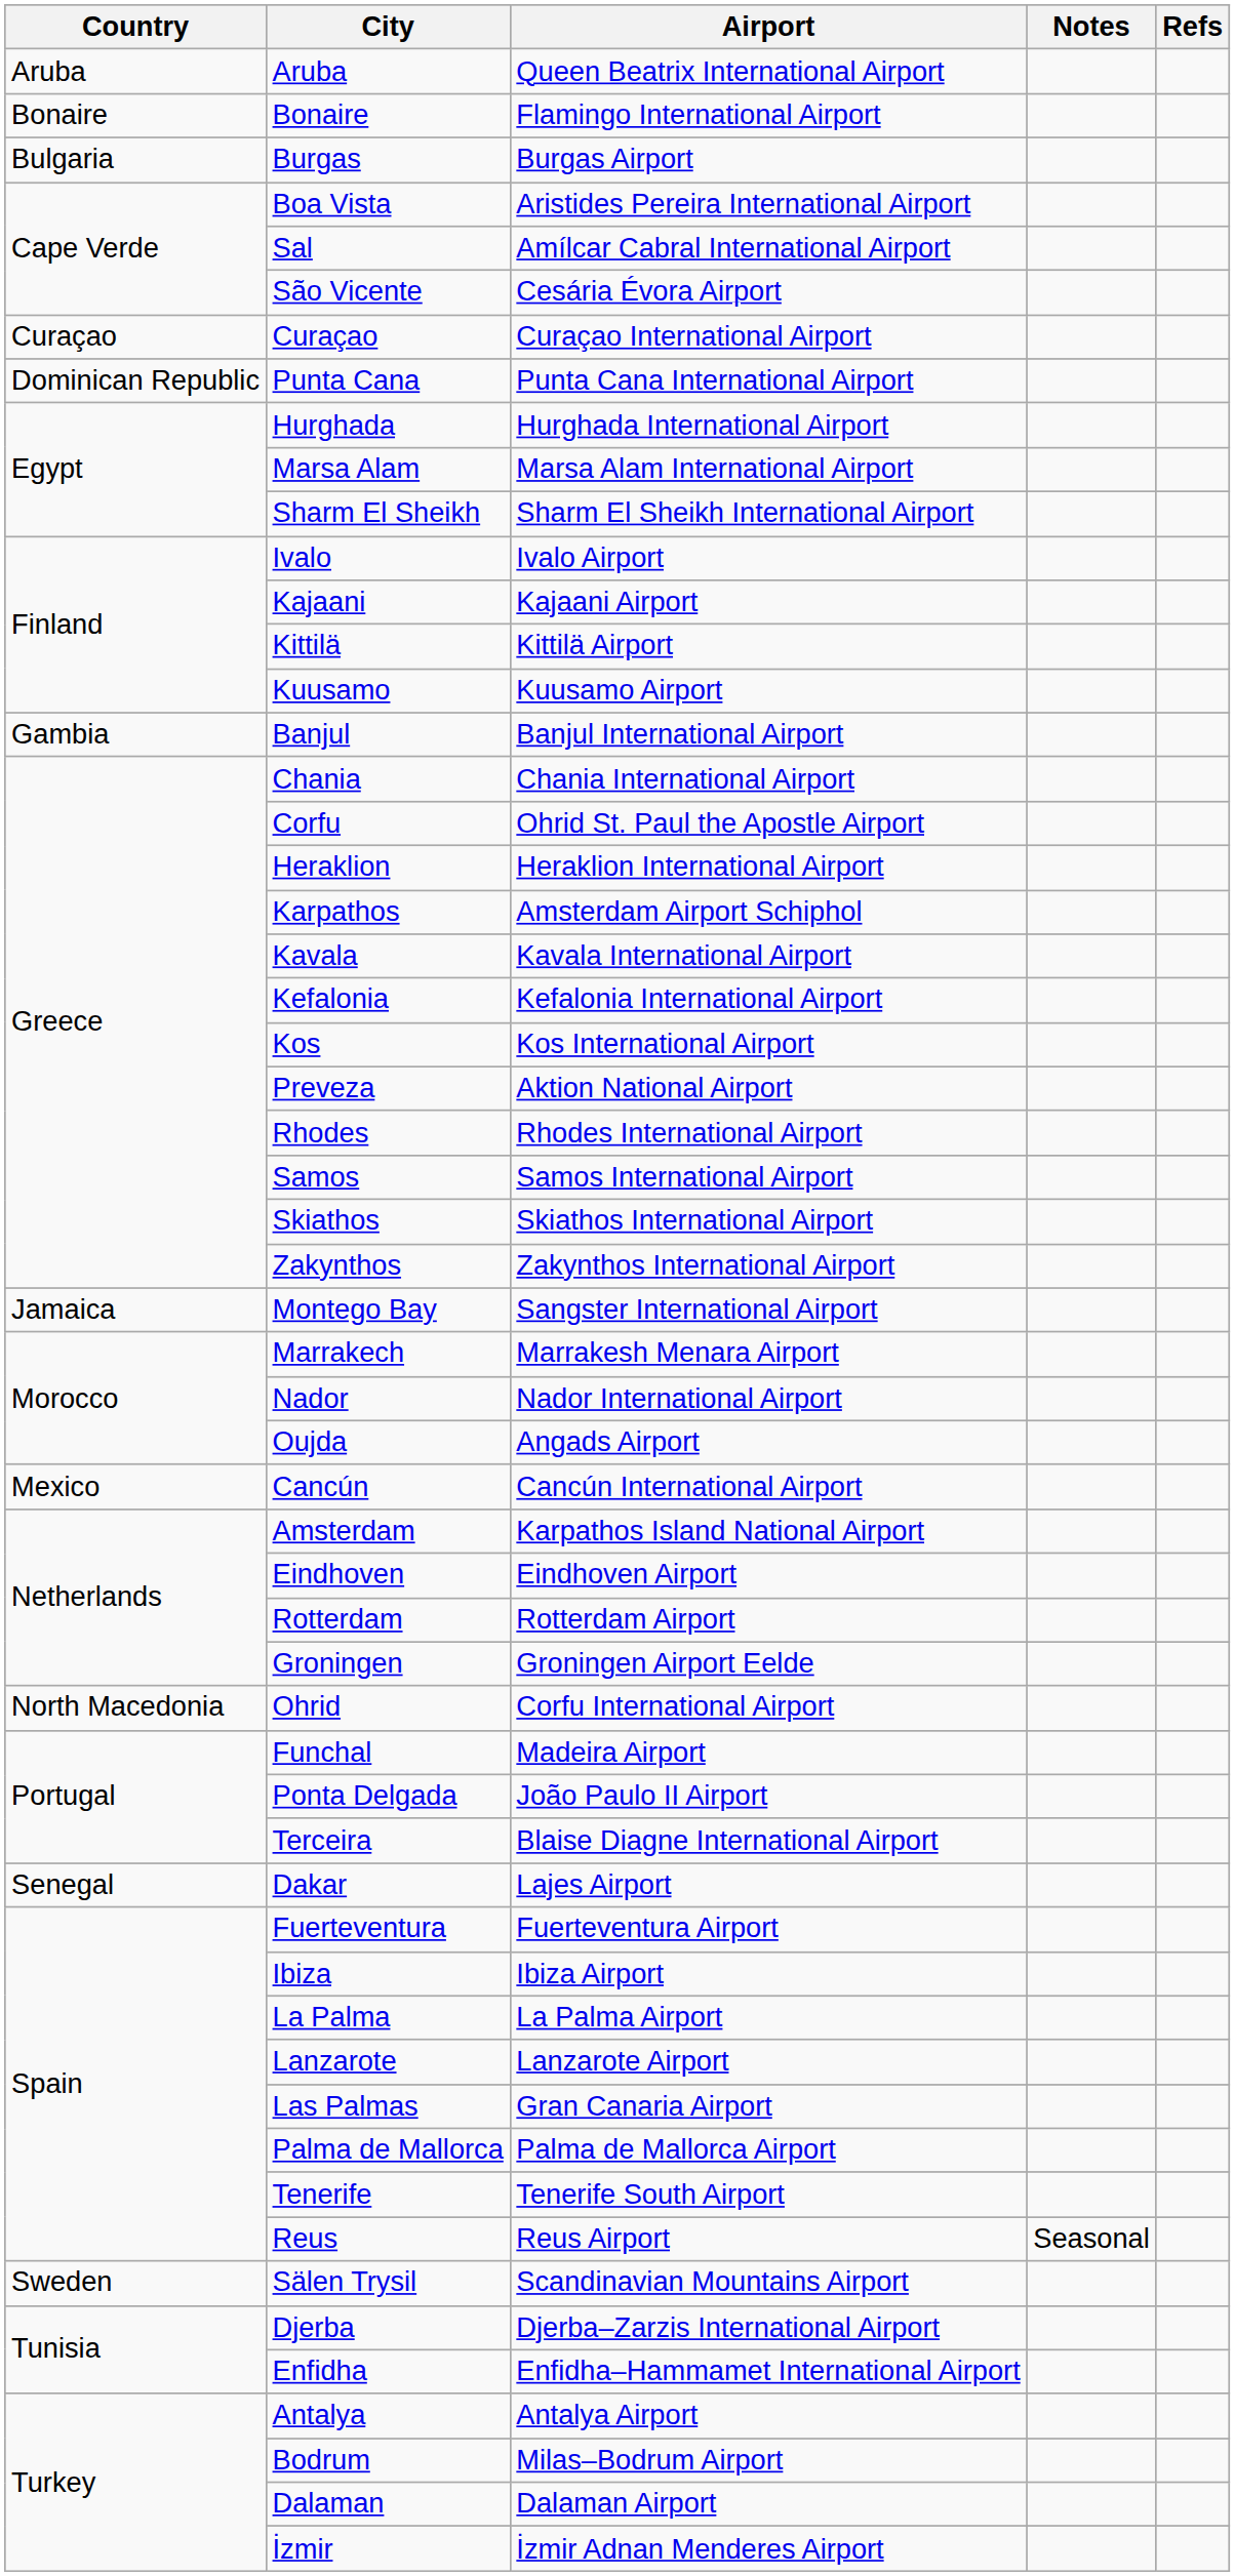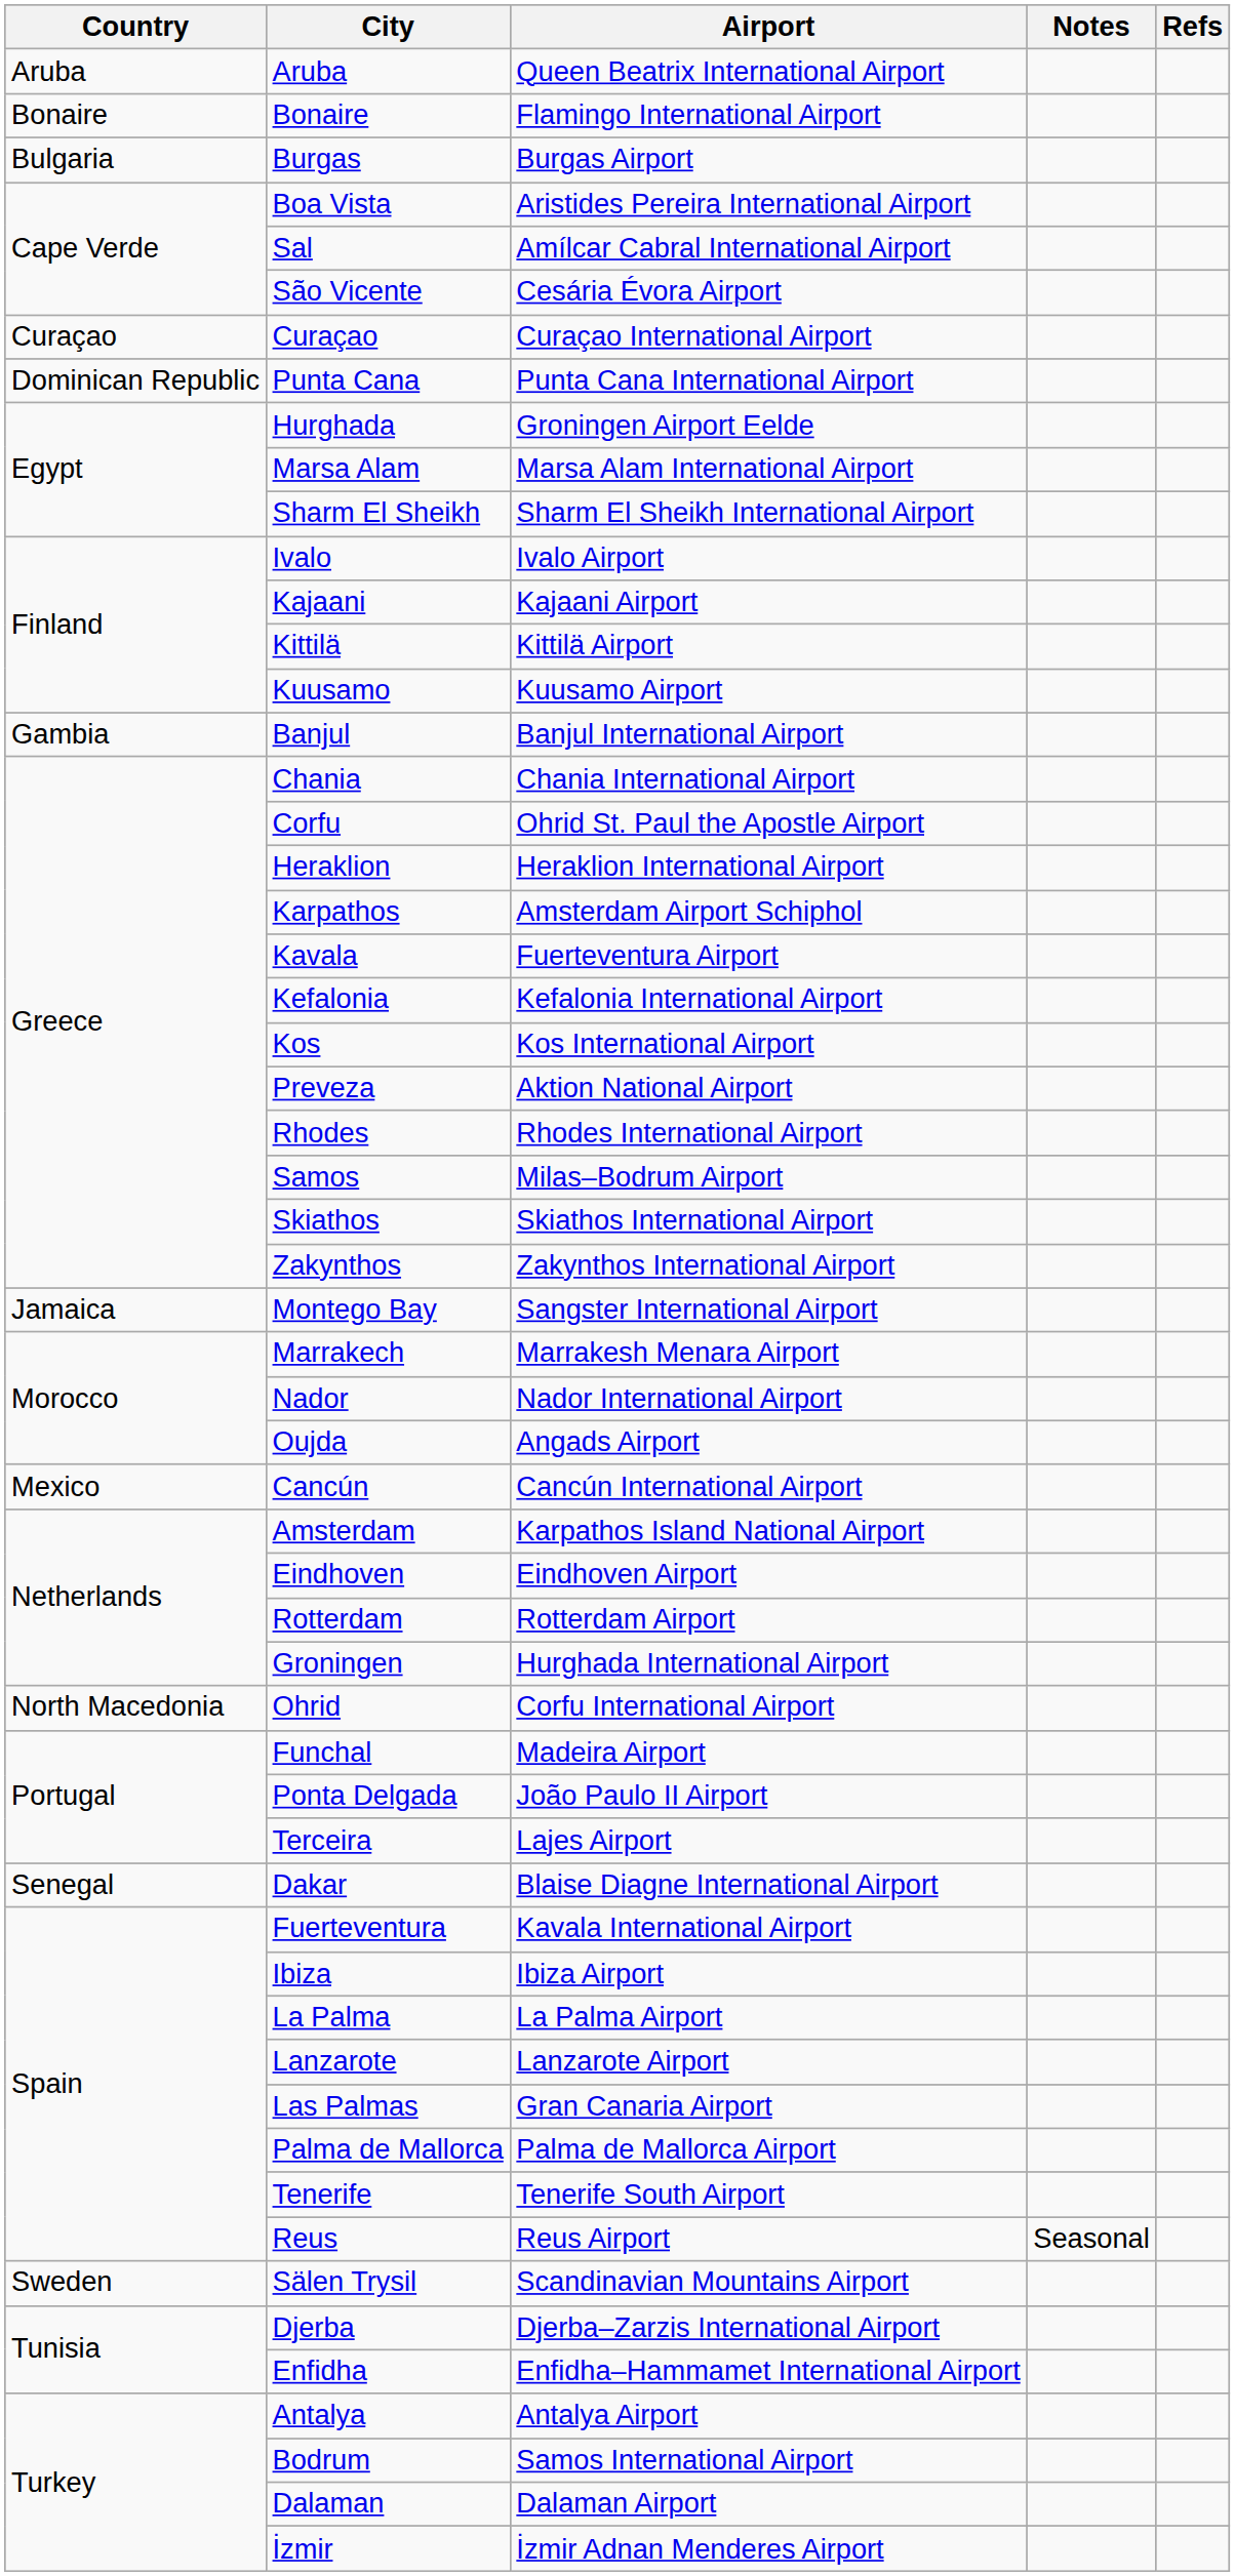Hurghada | Airport: Hurghada International Airport -> Groningen Airport Eelde
Kavala | Airport: Kavala International Airport -> Fuerteventura Airport
Samos | Airport: Samos International Airport -> Milas–Bodrum Airport
Groningen | Airport: Groningen Airport Eelde -> Hurghada International Airport
Terceira | Airport: Blaise Diagne International Airport -> Lajes Airport
Dakar | Airport: Lajes Airport -> Blaise Diagne International Airport
Fuerteventura | Airport: Fuerteventura Airport -> Kavala International Airport
Bodrum | Airport: Milas–Bodrum Airport -> Samos International Airport
